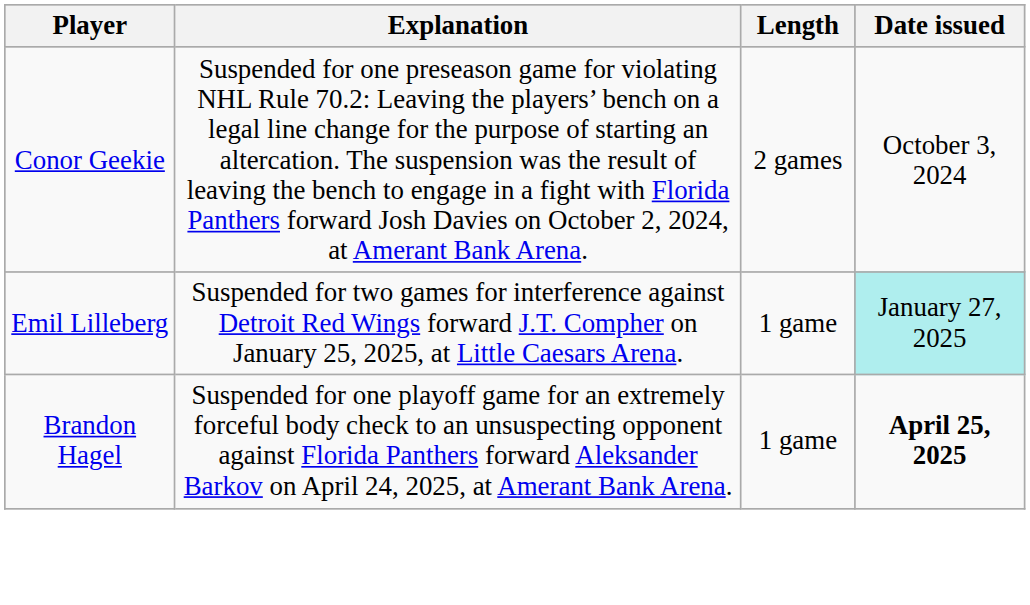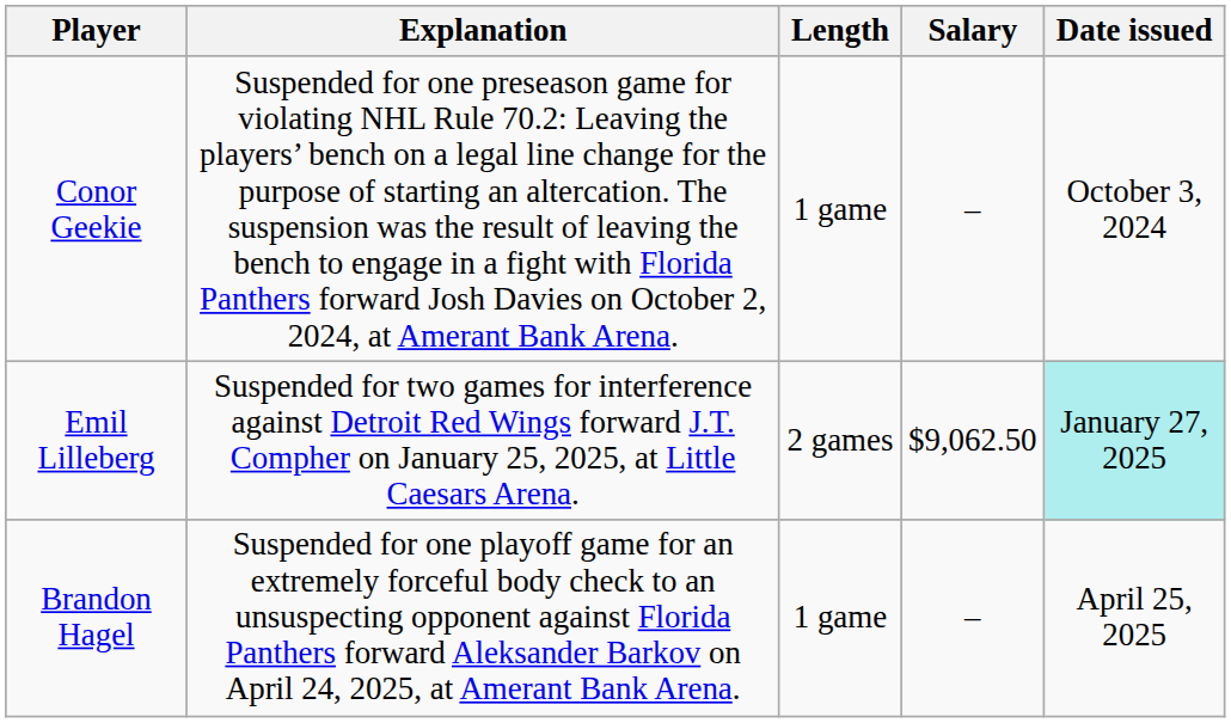+ column: Salary | – | $9,062.50 | –
Conor Geekie | Length: 2 games -> 1 game
Emil Lilleberg | Length: 1 game -> 2 games
Brandon Hagel | Date issued: bold -> normal
